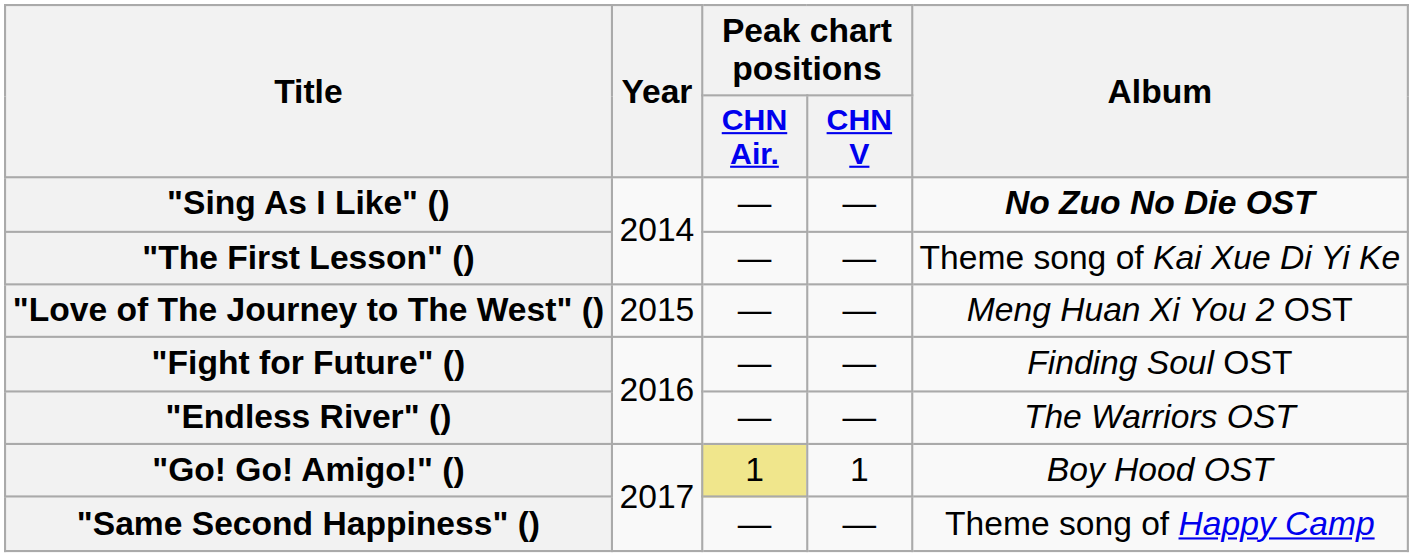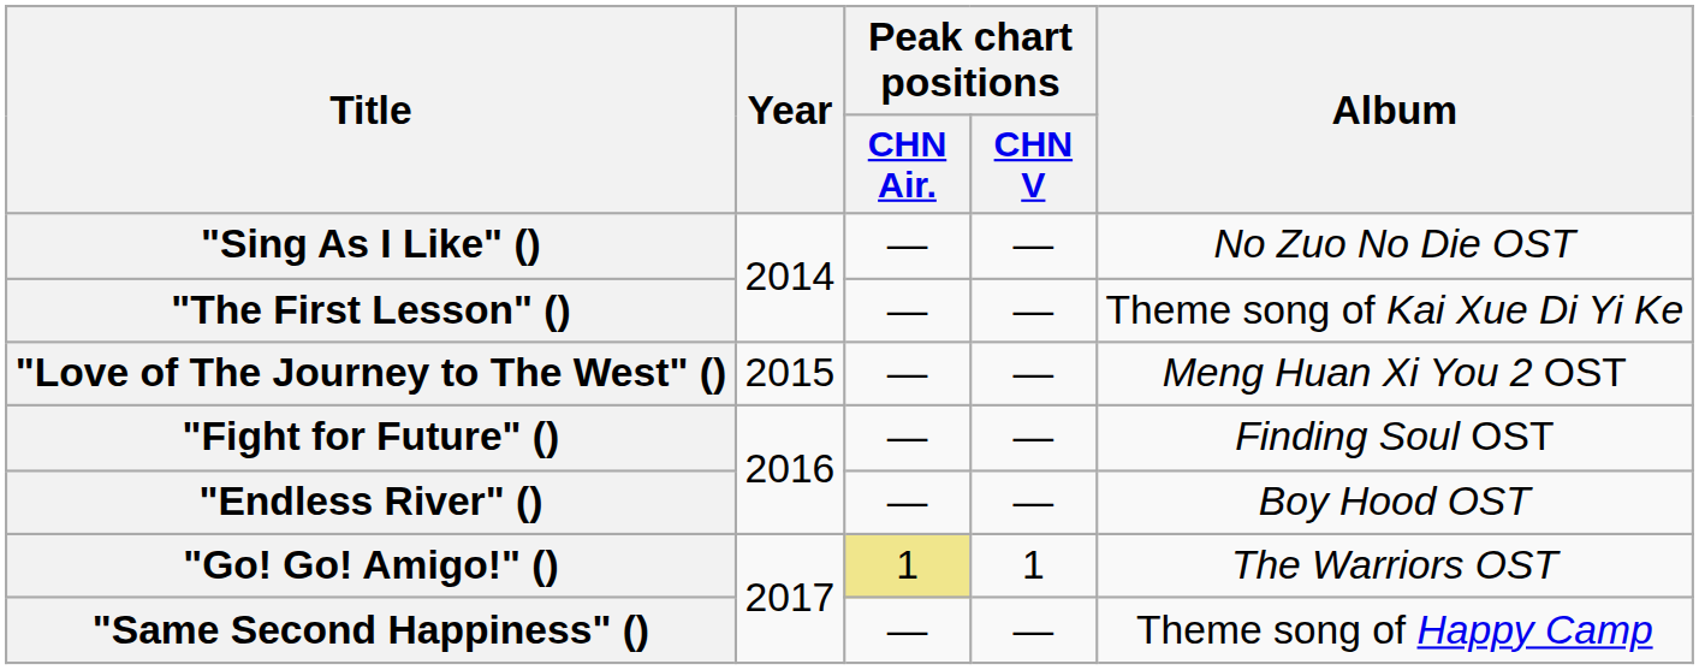"Sing As I Like" () | Album: bold -> normal
"Endless River" () | Album: The Warriors OST -> Boy Hood OST
"Go! Go! Amigo!" () | Album: Boy Hood OST -> The Warriors OST
